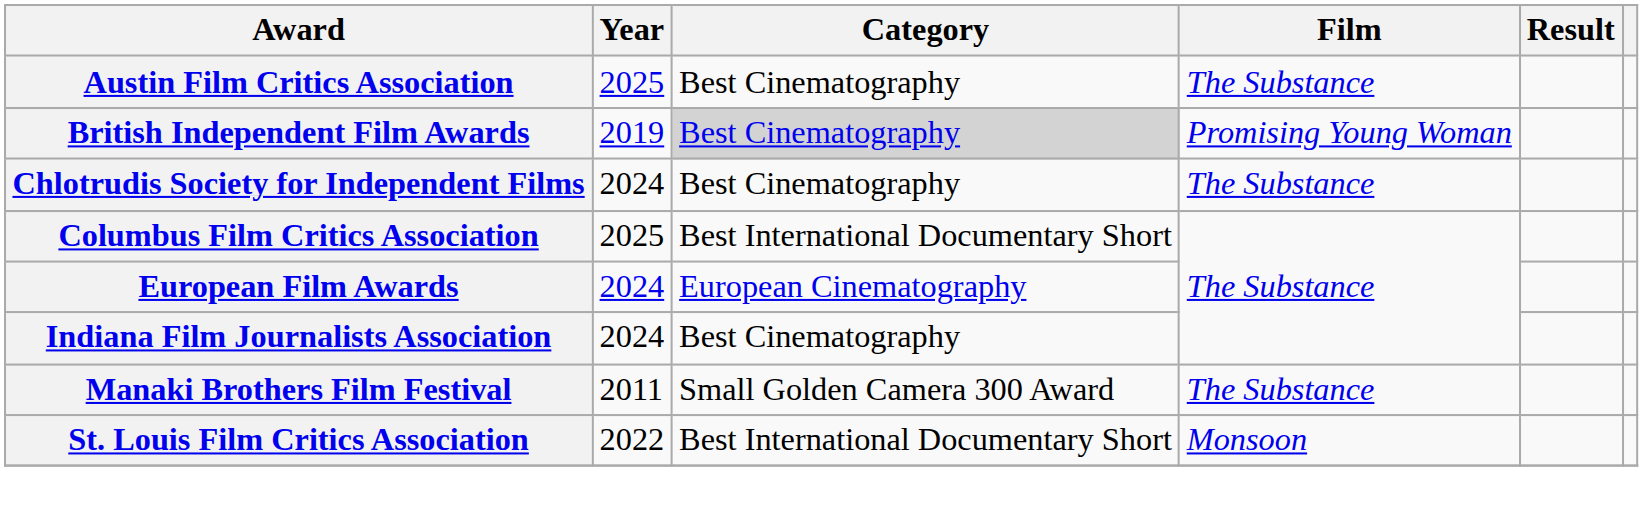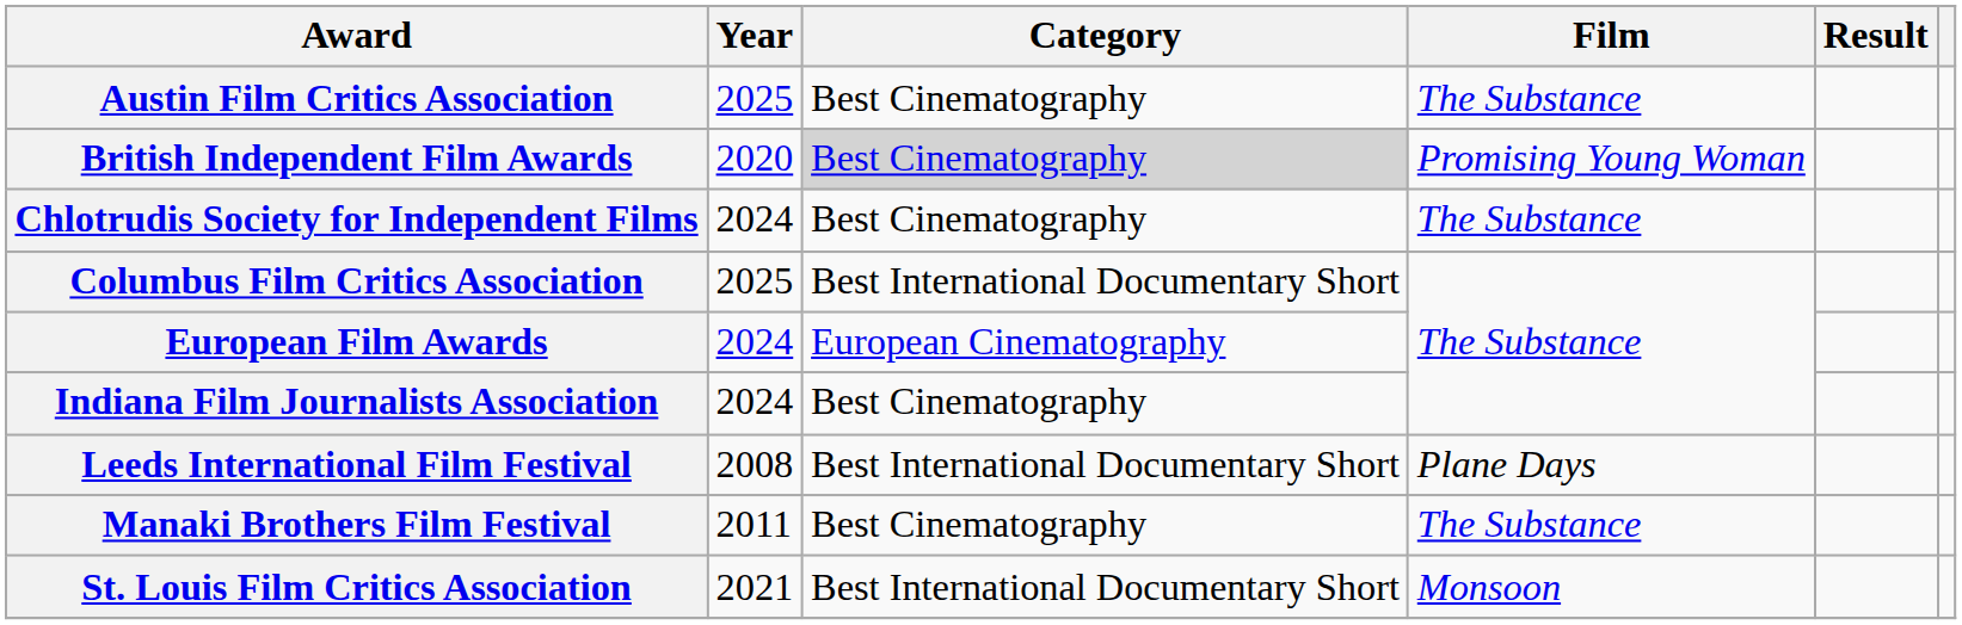British Independent Film Awards | Year: 2019 -> 2020
+ row: Leeds International Film Festival | 2008 | Best International Documentary Short | Plane Days
Manaki Brothers Film Festival | Category: Small Golden Camera 300 Award -> Best Cinematography
St. Louis Film Critics Association | Year: 2022 -> 2021
